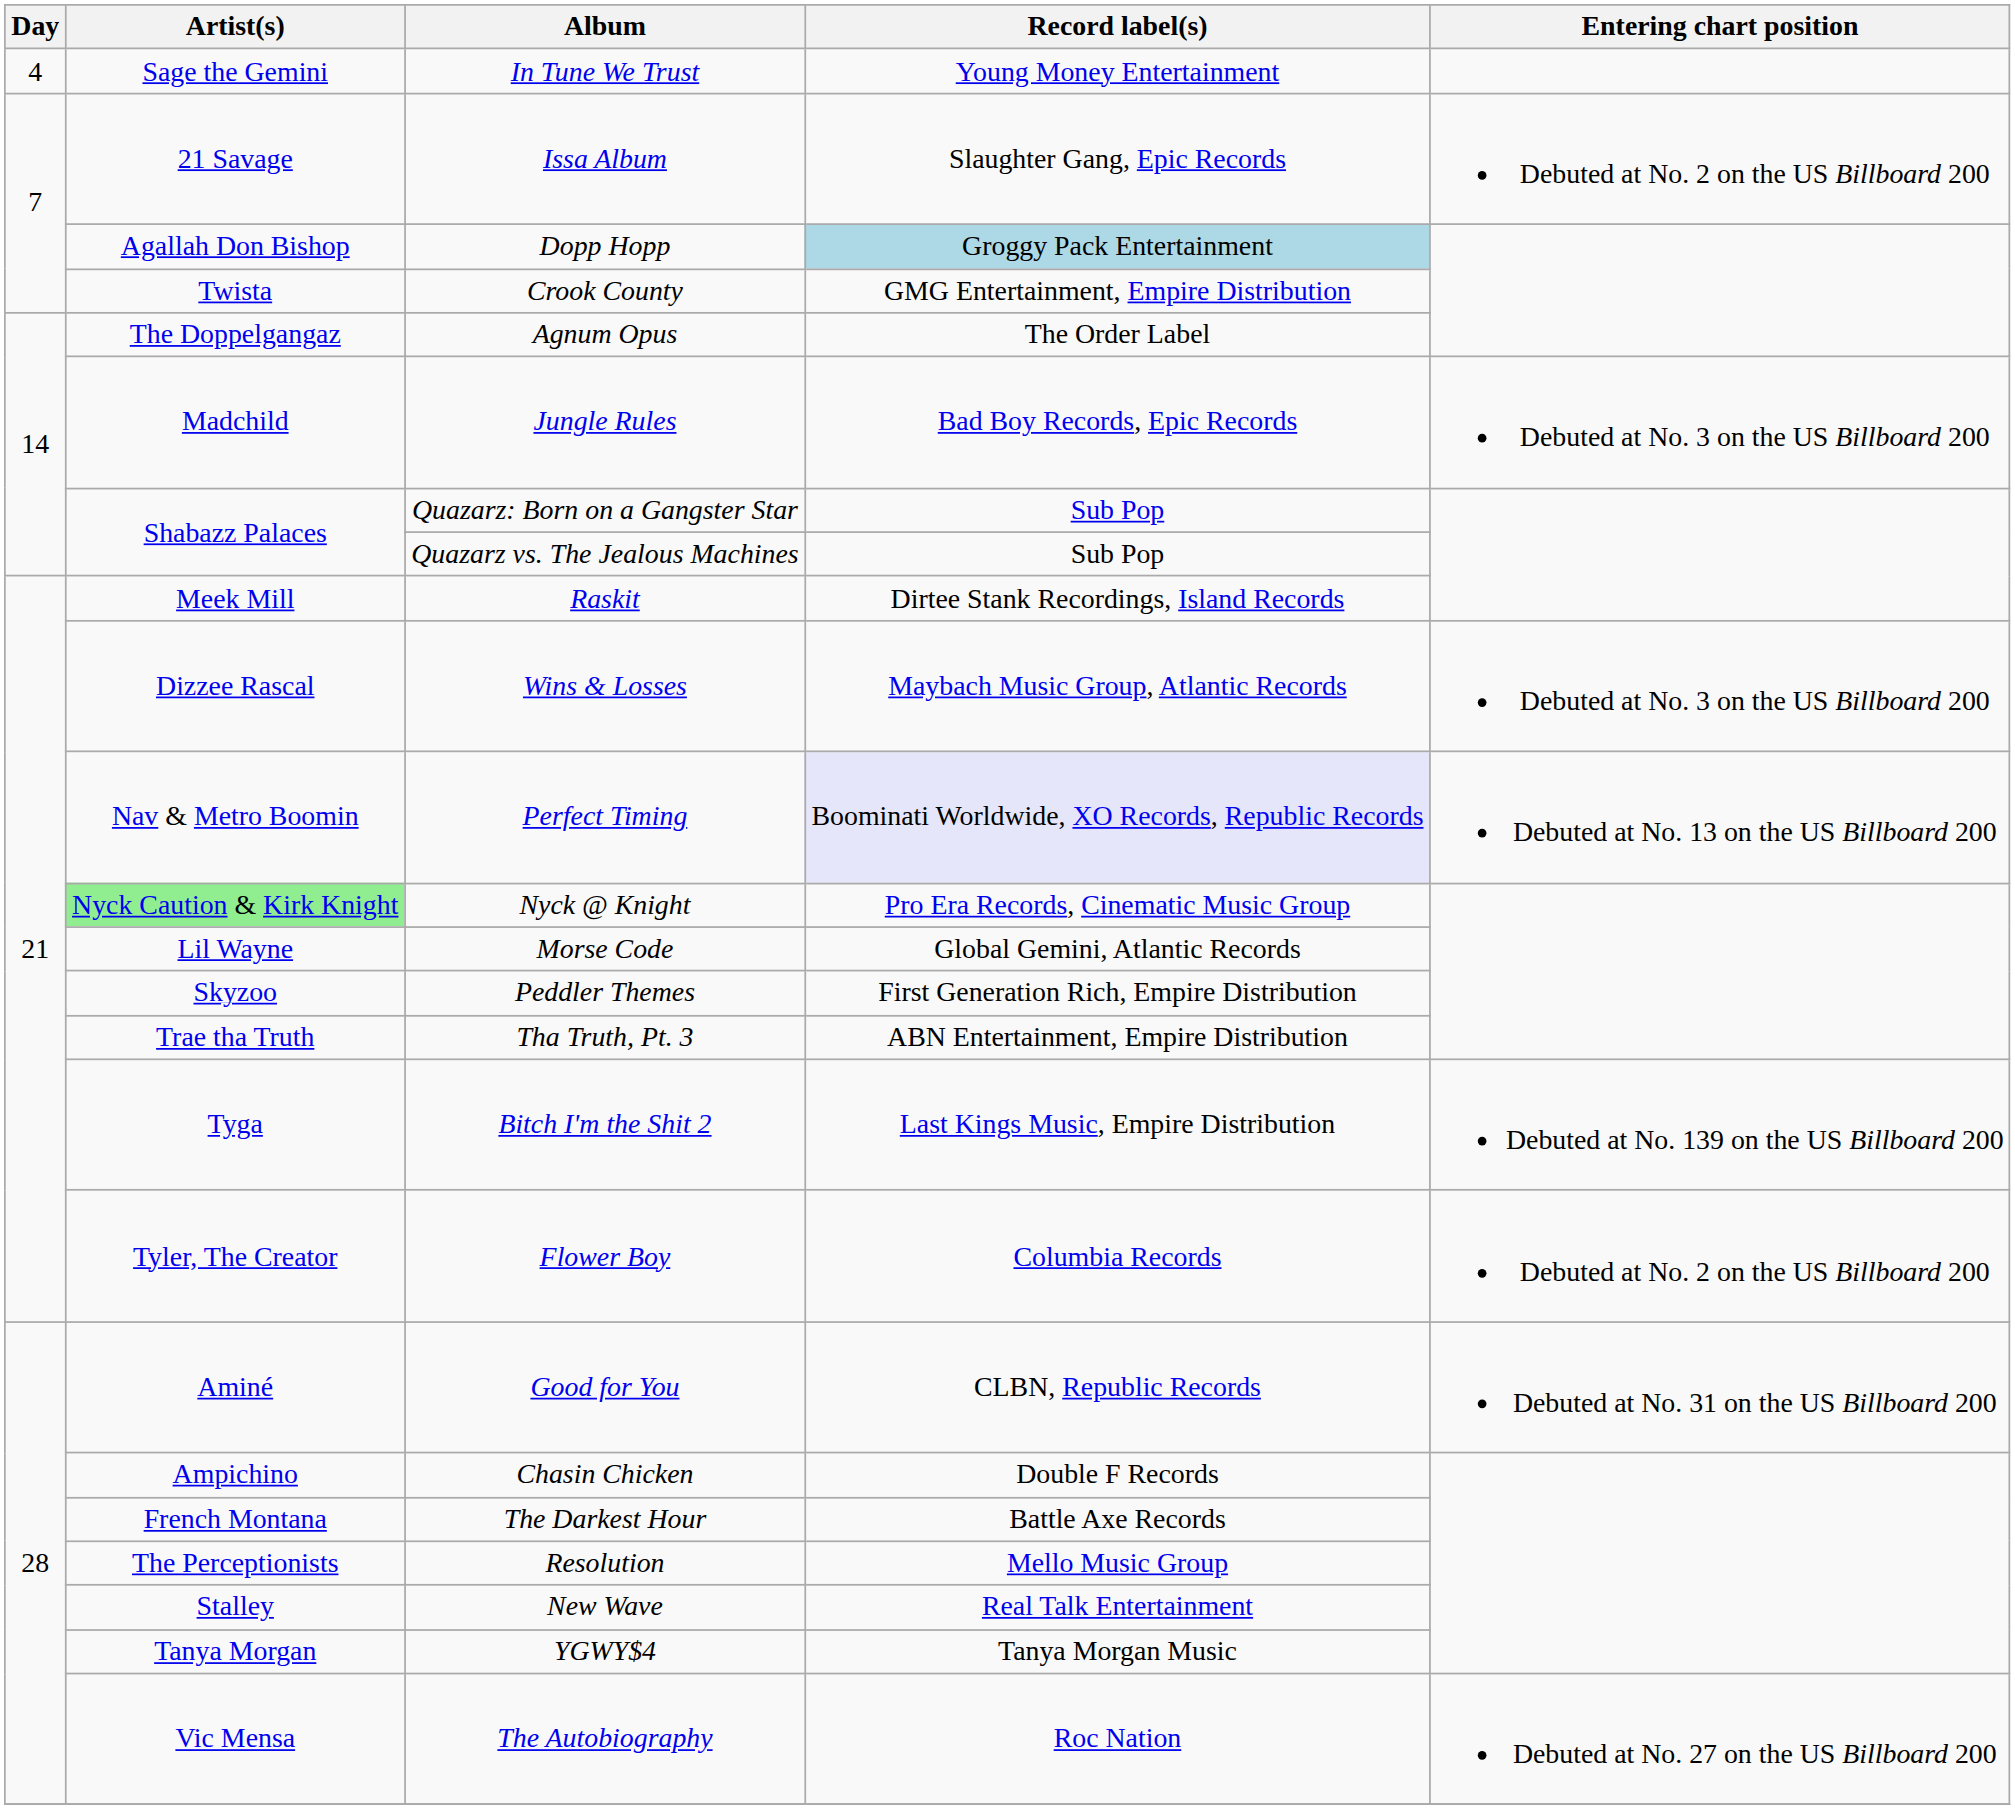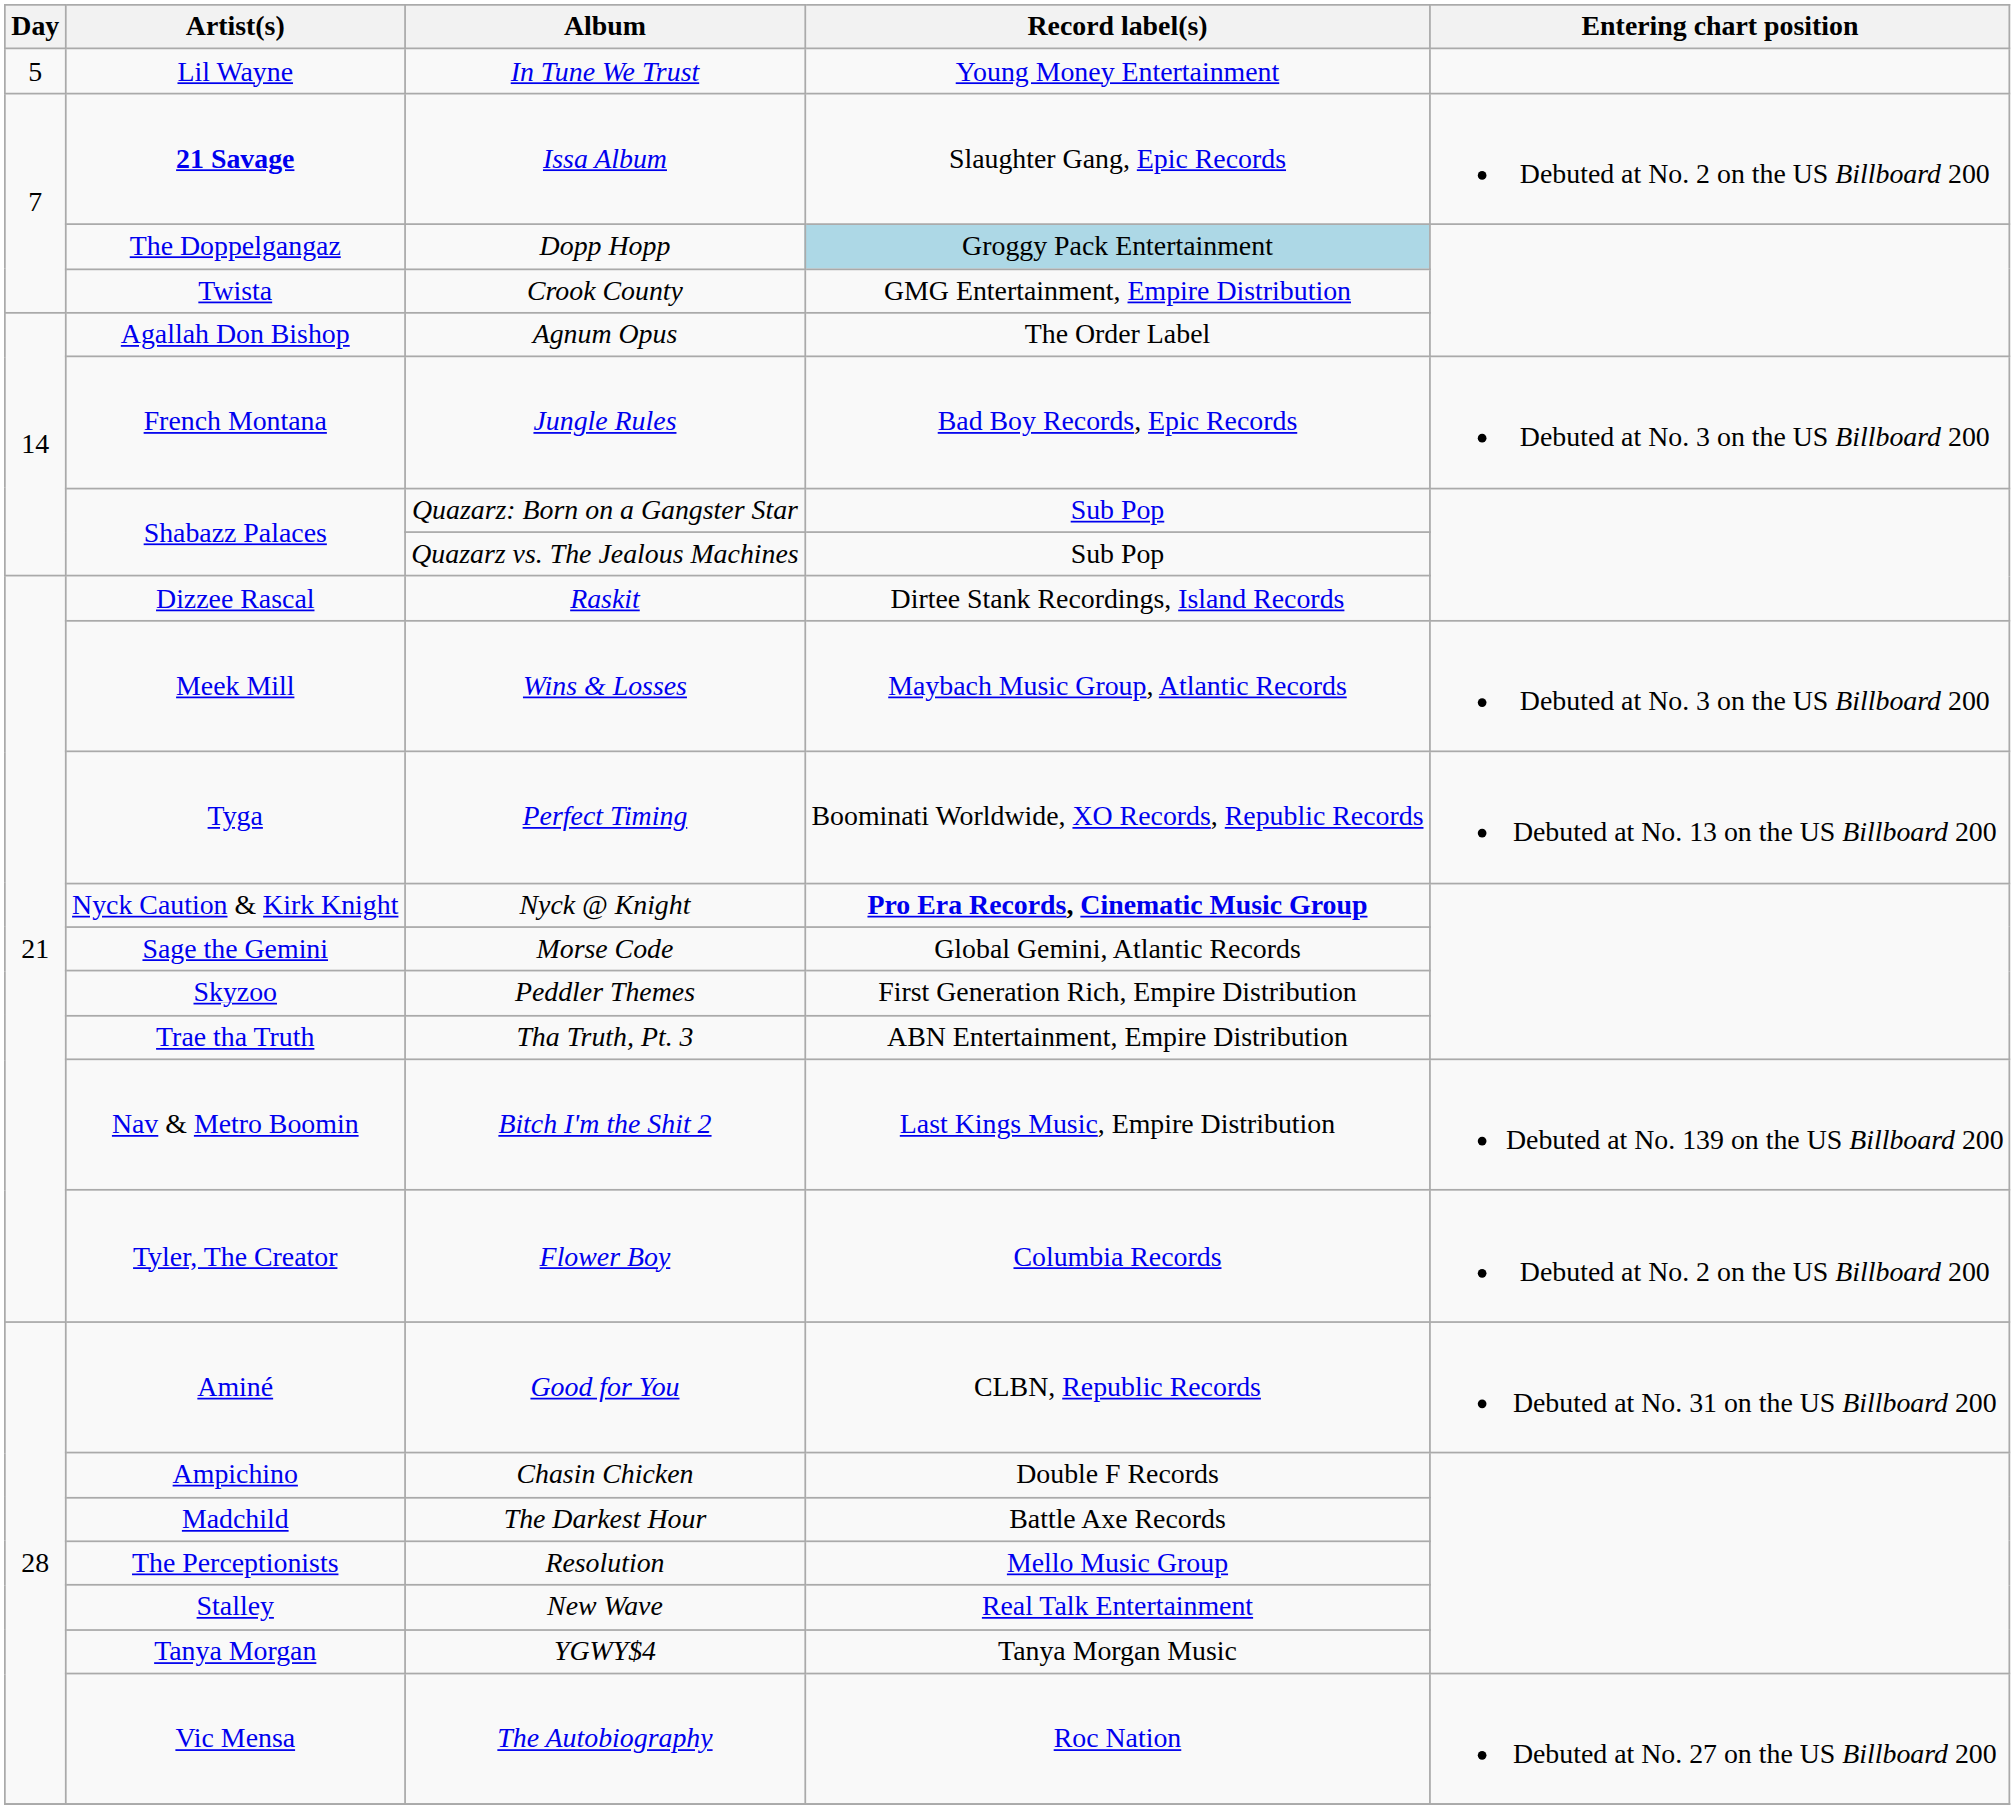In Tune We Trust | Day: 4 -> 5
In Tune We Trust | Artist(s): Sage the Gemini -> Lil Wayne
Issa Album | Artist(s): normal -> bold
Dopp Hopp | Artist(s): Agallah Don Bishop -> The Doppelgangaz
Agnum Opus | Artist(s): The Doppelgangaz -> Agallah Don Bishop
Jungle Rules | Artist(s): Madchild -> French Montana
Raskit | Artist(s): Meek Mill -> Dizzee Rascal
Wins & Losses | Artist(s): Dizzee Rascal -> Meek Mill
Perfect Timing | Artist(s): Nav & Metro Boomin -> Tyga
Perfect Timing | Record label(s): lavender background -> no background
Nyck @ Knight | Artist(s): lightgreen background -> no background
Nyck @ Knight | Record label(s): normal -> bold
Morse Code | Artist(s): Lil Wayne -> Sage the Gemini
Bitch I'm the Shit 2 | Artist(s): Tyga -> Nav & Metro Boomin
The Darkest Hour | Artist(s): French Montana -> Madchild
